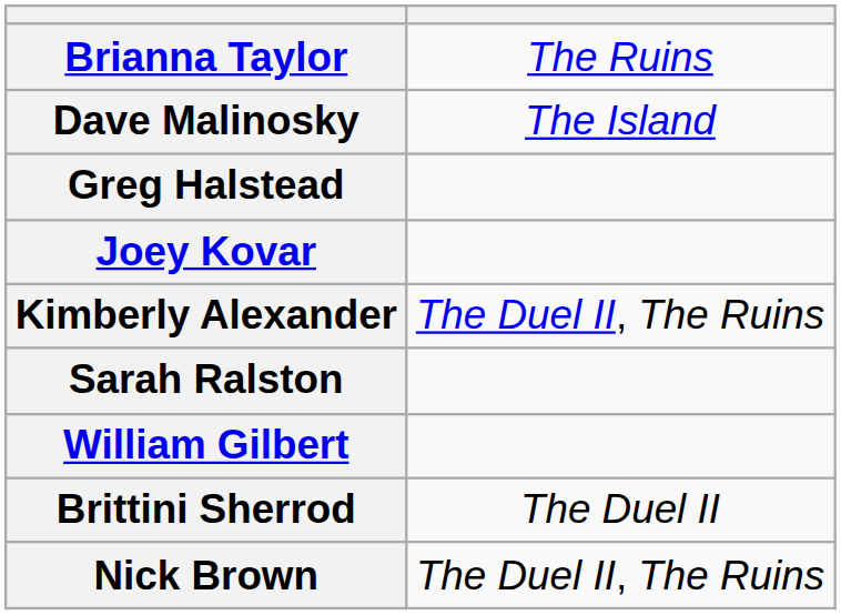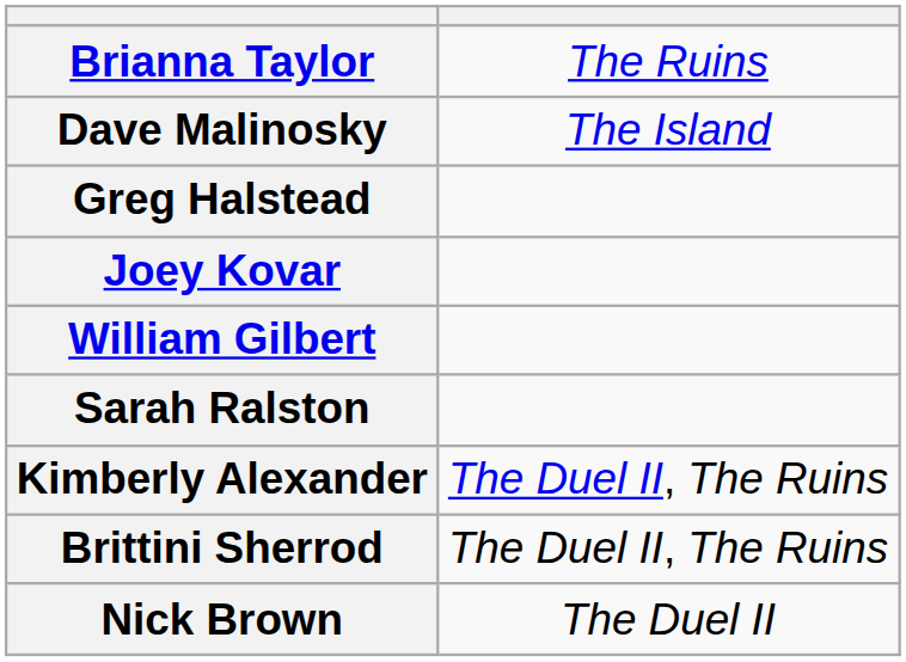rows swapped: Kimberly Alexander <-> William Gilbert
Brittini Sherrod | column 2: The Duel II -> The Duel II, The Ruins
Nick Brown | column 2: The Duel II, The Ruins -> The Duel II
